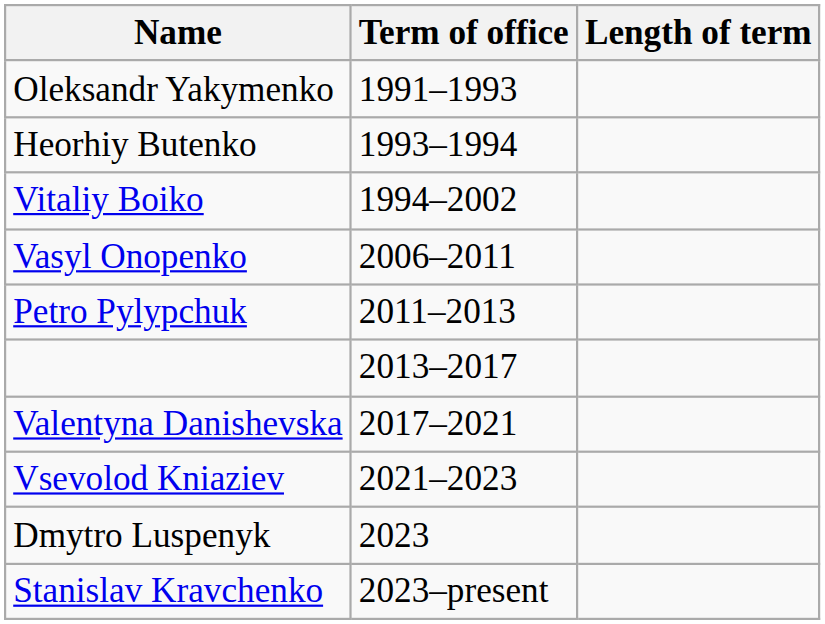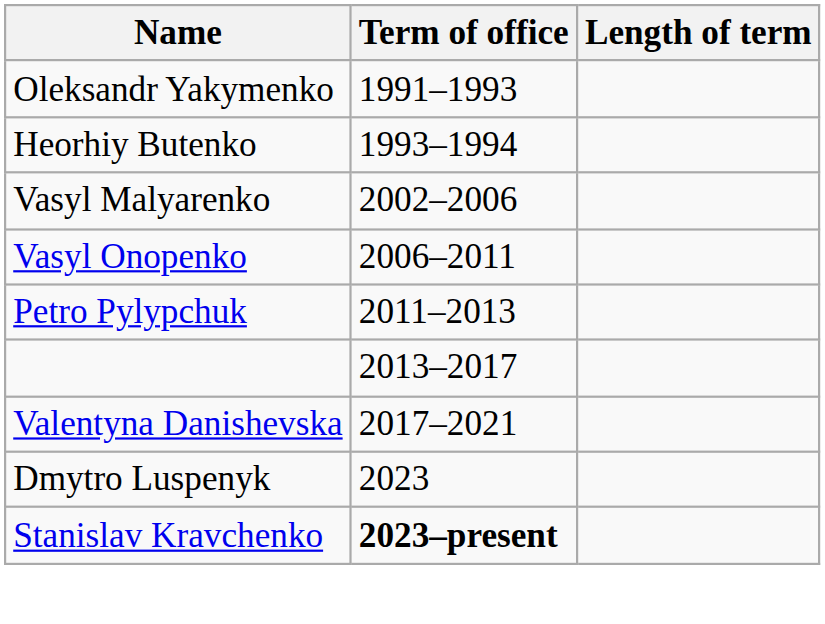- row: Vitaliy Boiko | 1994–2002
+ row: Vasyl Malyarenko | 2002–2006
- row: Vsevolod Kniaziev | 2021–2023
Stanislav Kravchenko | Term of office: normal -> bold
